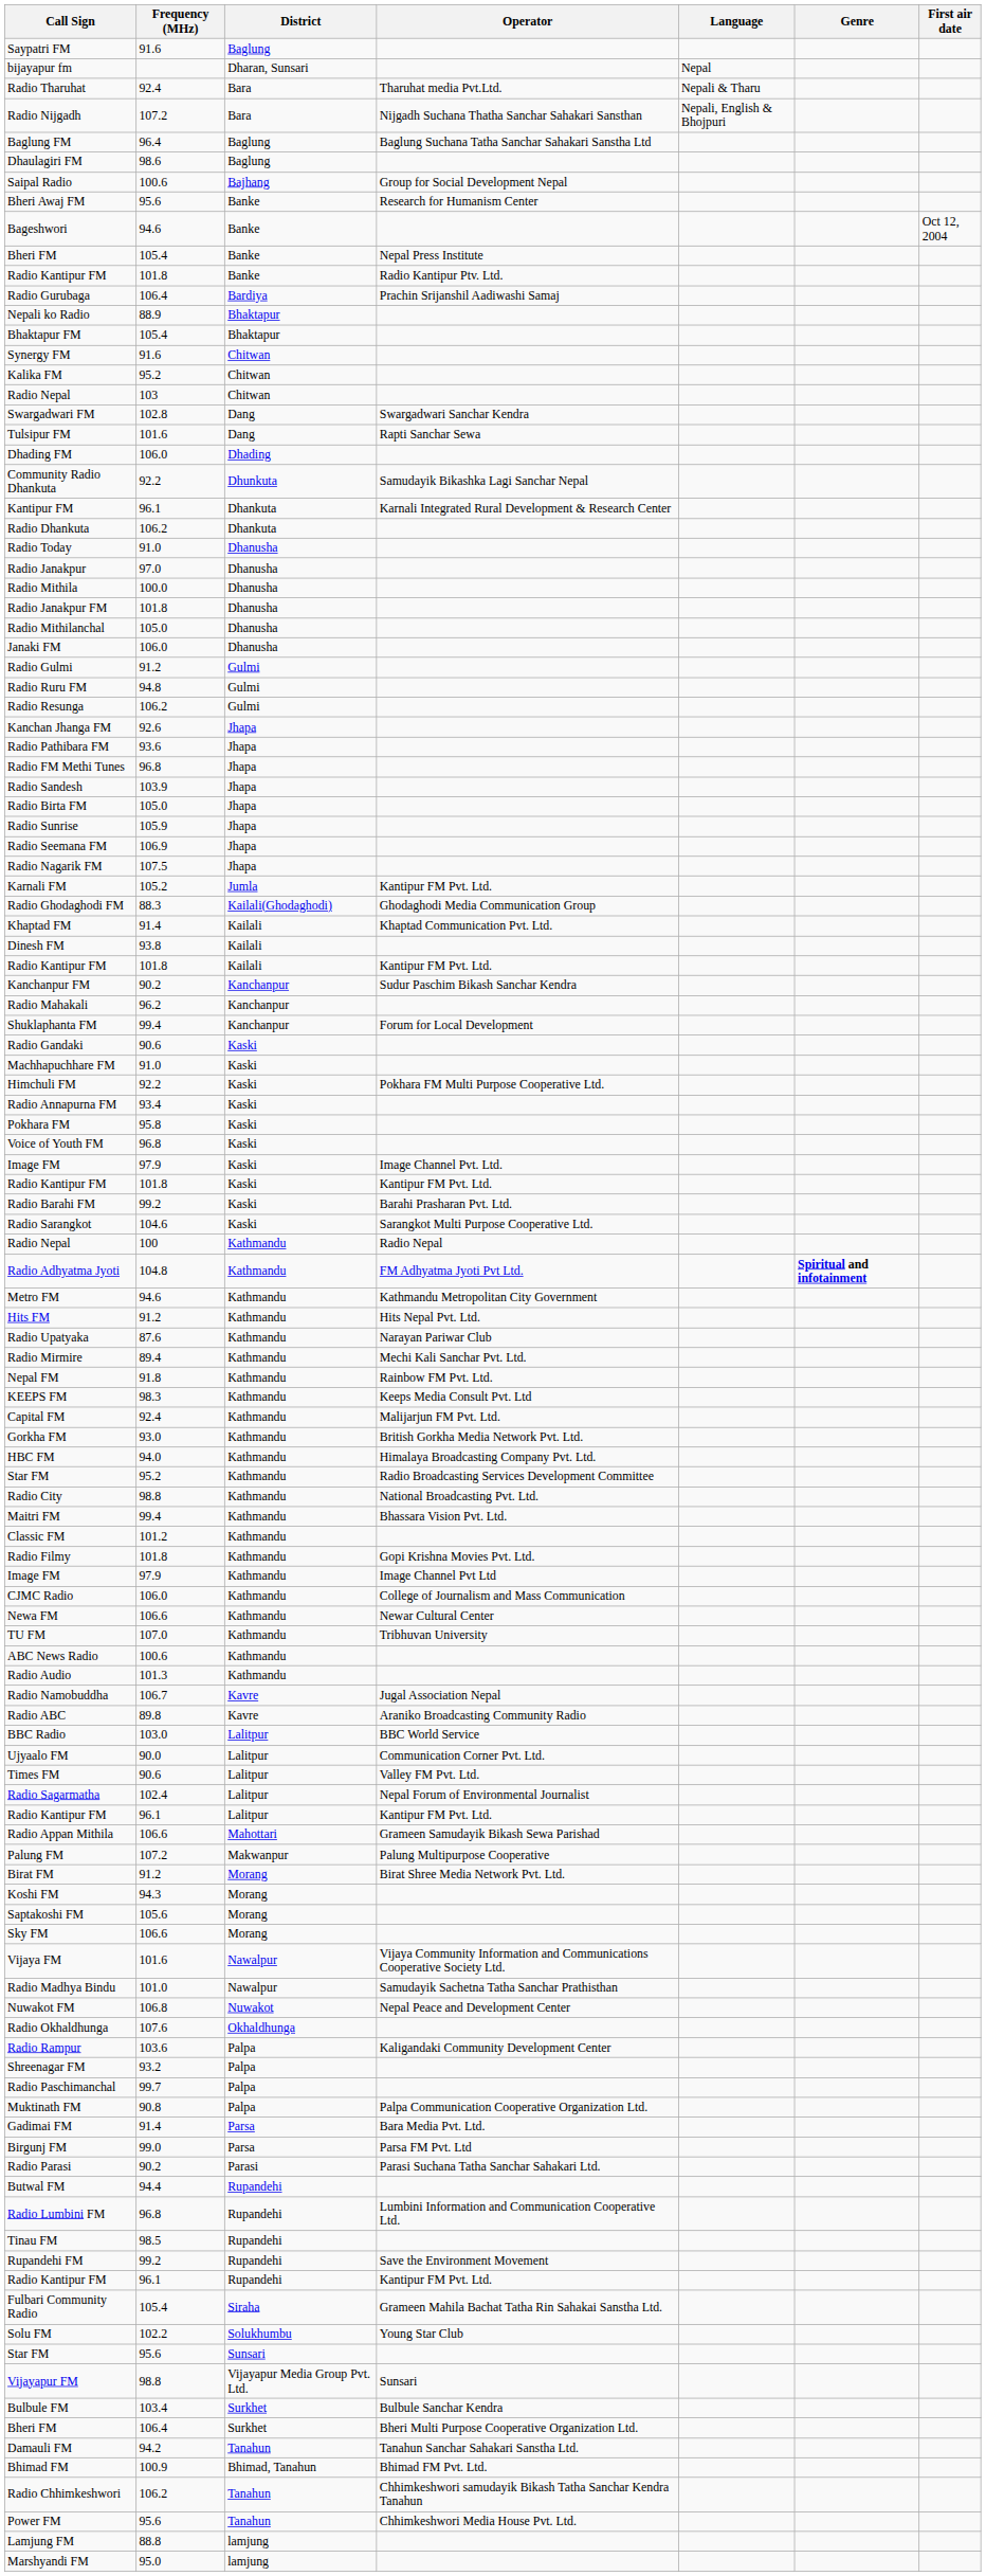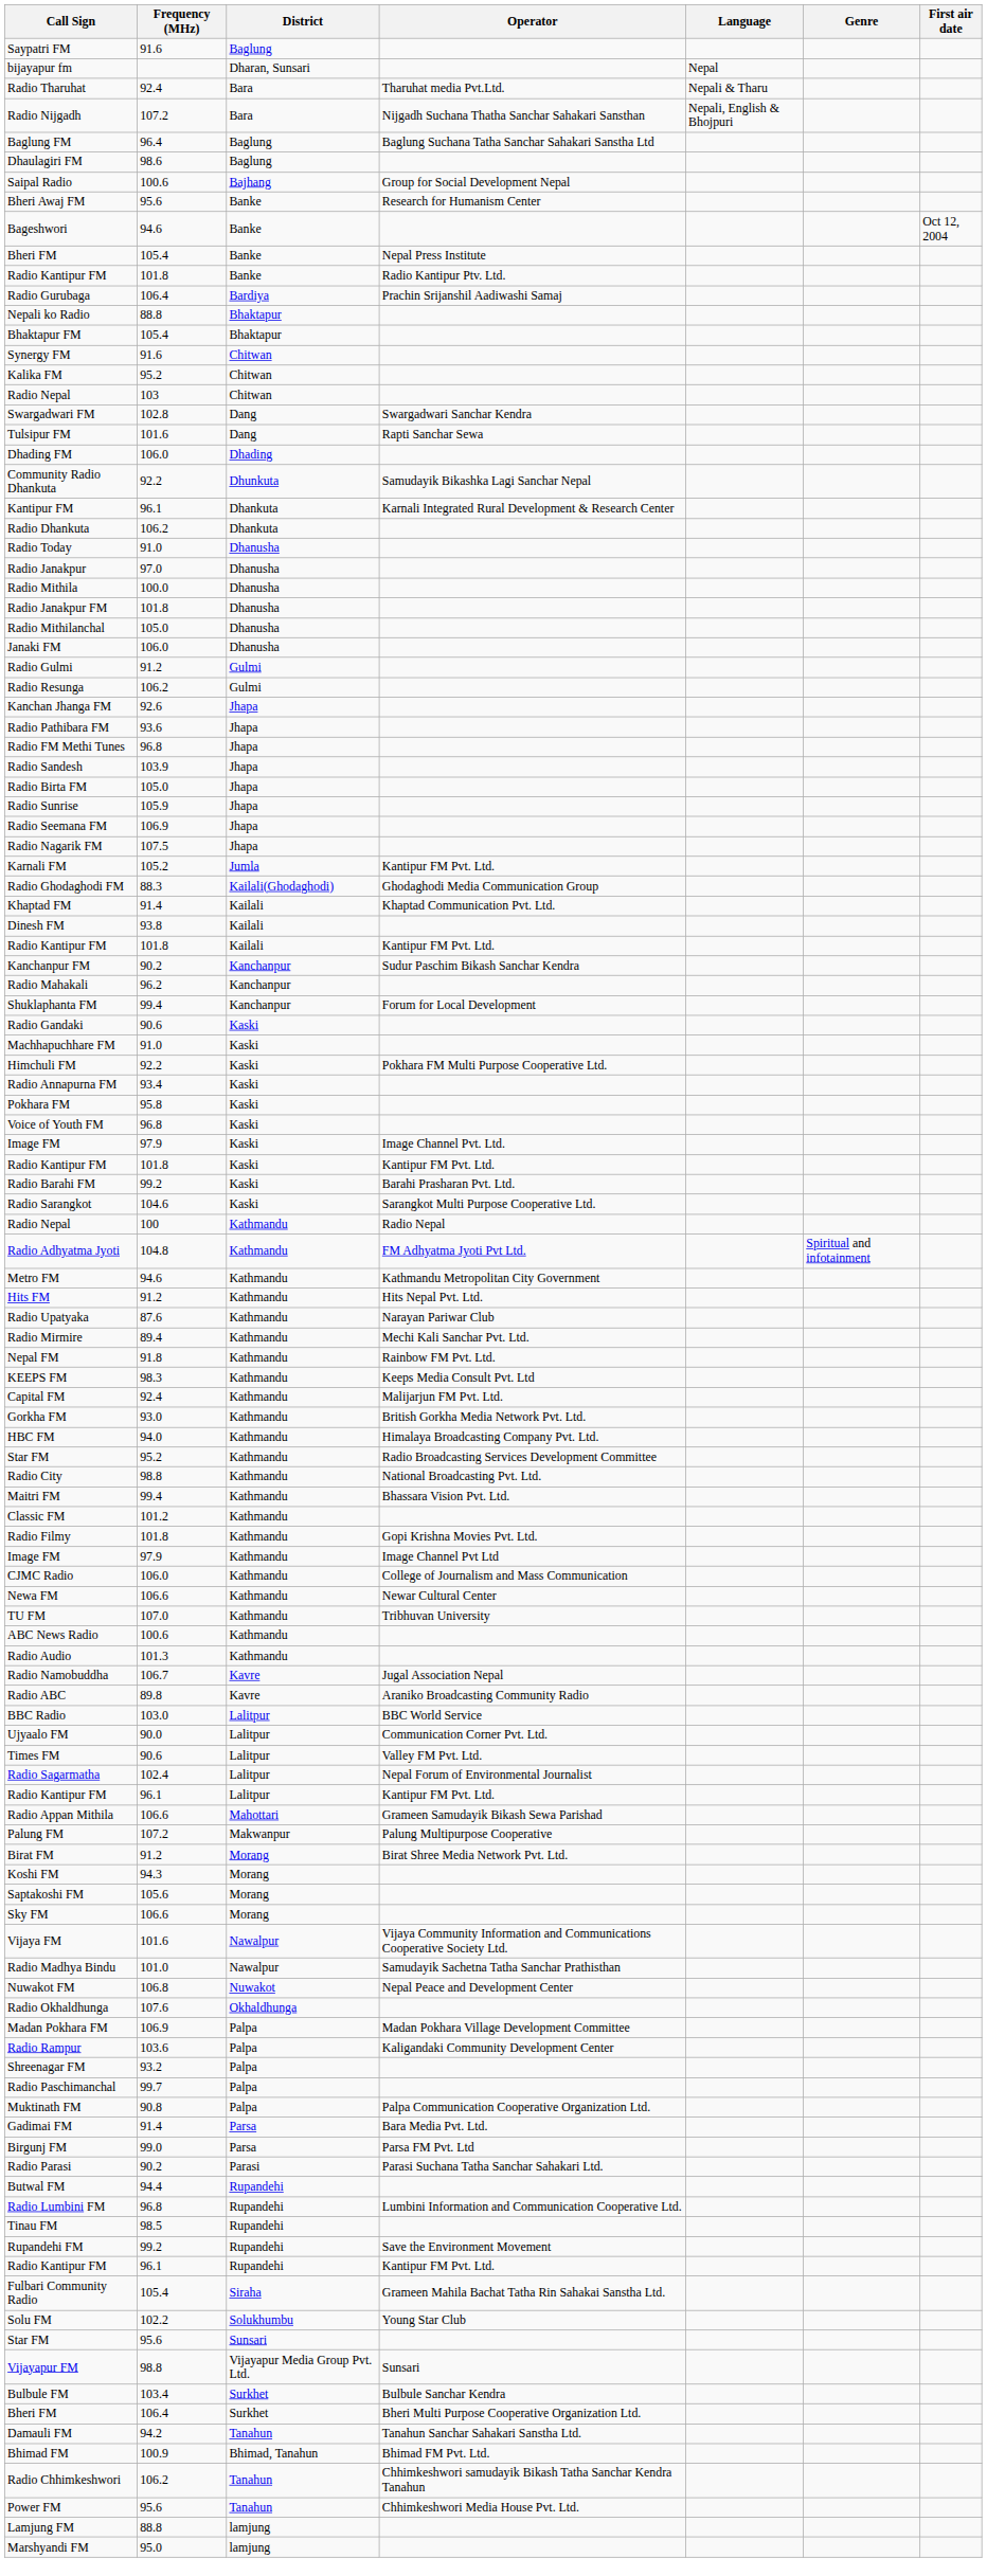Nepali ko Radio | Frequency (MHz): 88.9 -> 88.8
- row: Radio Ruru FM | 94.8 | Gulmi
Radio Adhyatma Jyoti | Genre: bold -> normal
+ row: Madan Pokhara FM | 106.9 | Palpa | Madan Pokhara Village Development Committee
